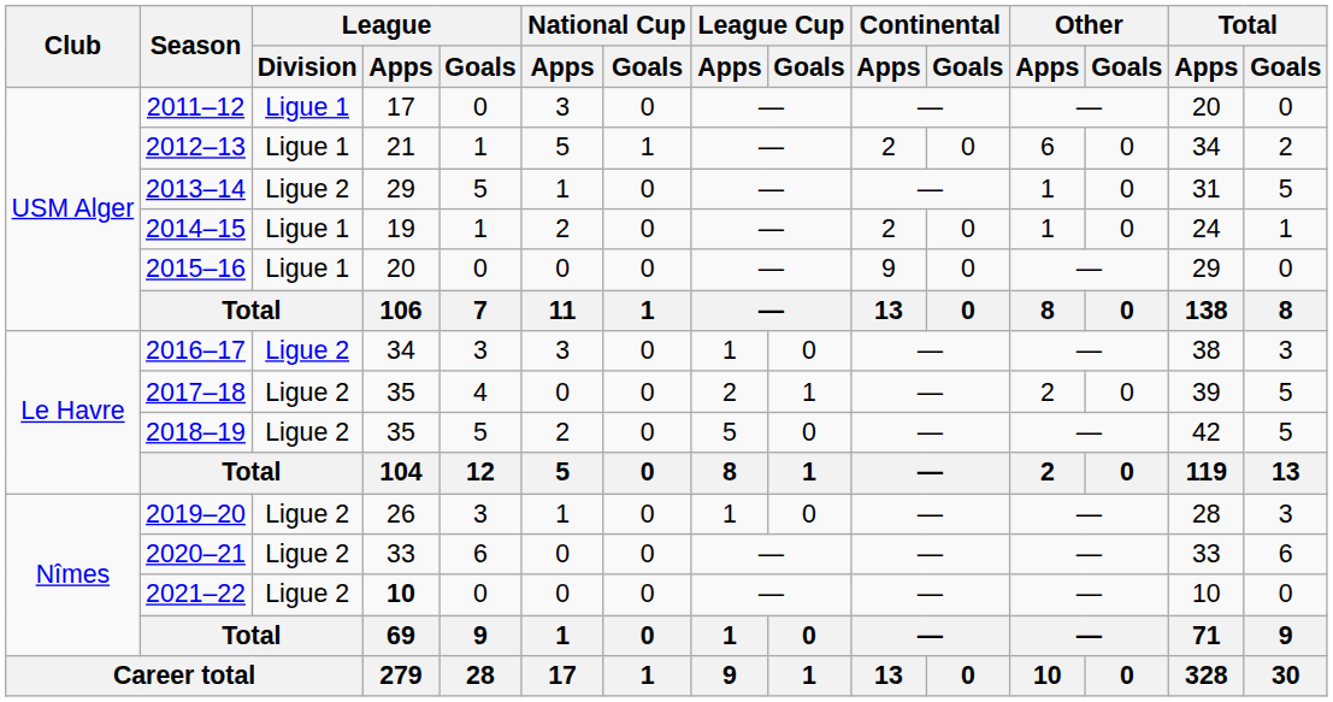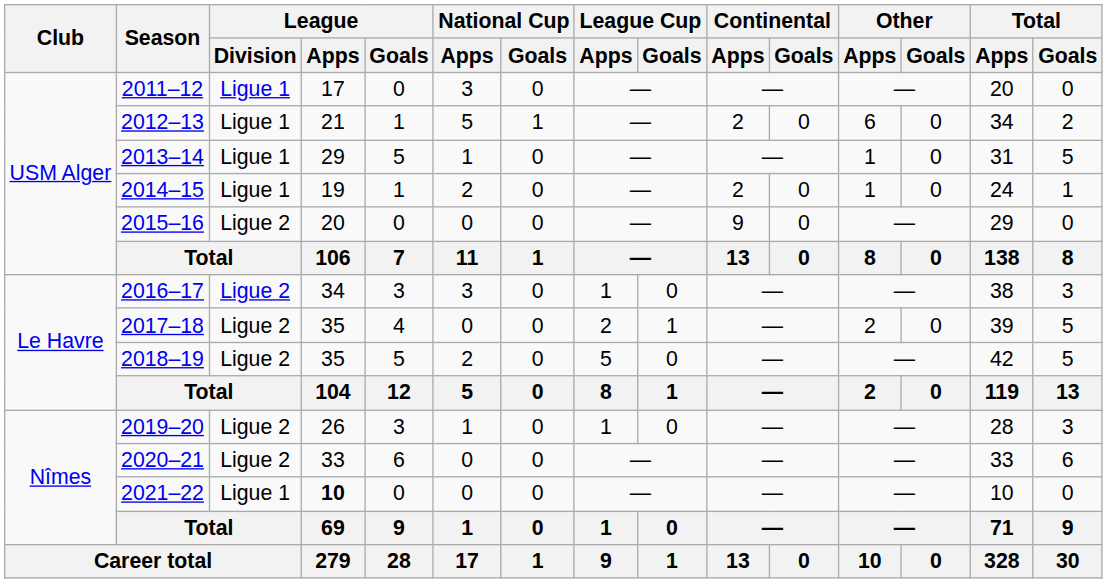2013–14 | League / Division: Ligue 2 -> Ligue 1
2015–16 | League / Division: Ligue 1 -> Ligue 2
2021–22 | League / Division: Ligue 2 -> Ligue 1
